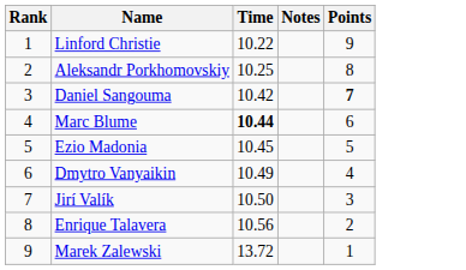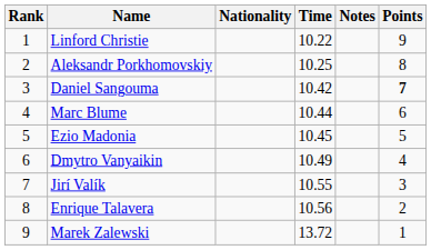+ column: Nationality
Marc Blume | Time: bold -> normal
Jirí Valík | Time: 10.50 -> 10.55
